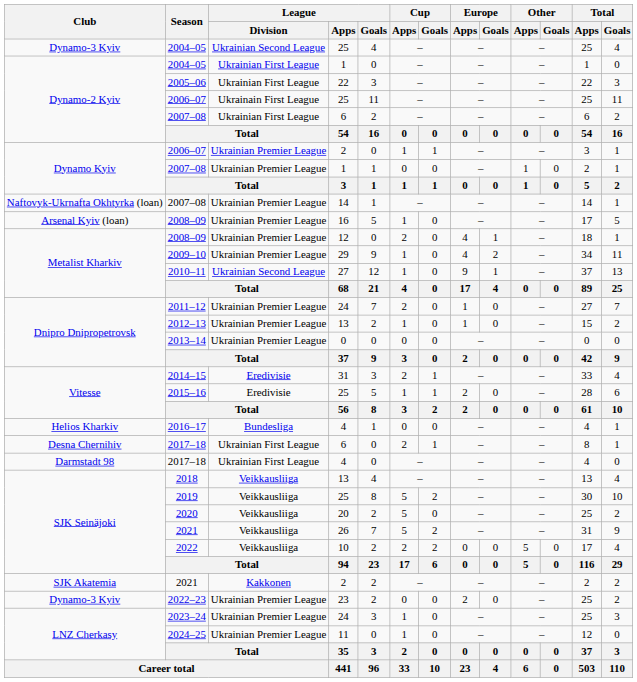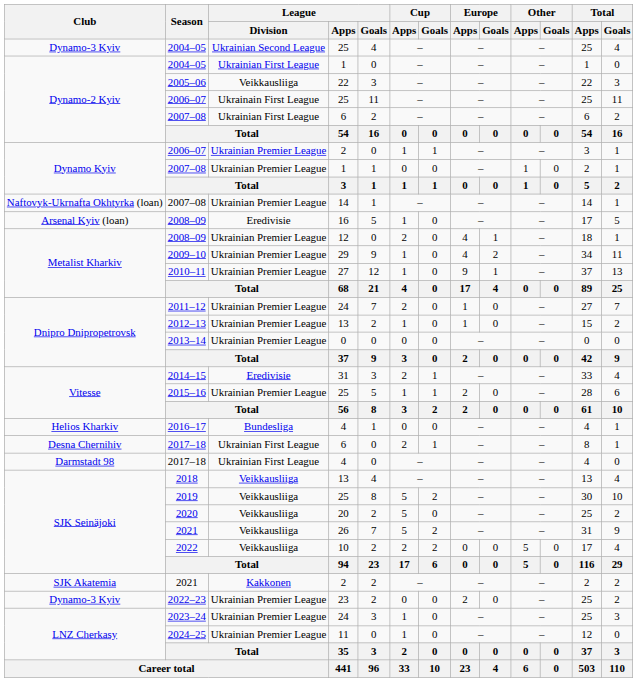2005–06 | League / Division: Ukrainian First League -> Veikkausliiga
2008–09 / 16 | League / Division: Ukrainian Premier League -> Eredivisie
2010–11 | League / Division: Ukrainian Second League -> Ukrainian Premier League
2015–16 | League / Division: Eredivisie -> Ukrainian Premier League
